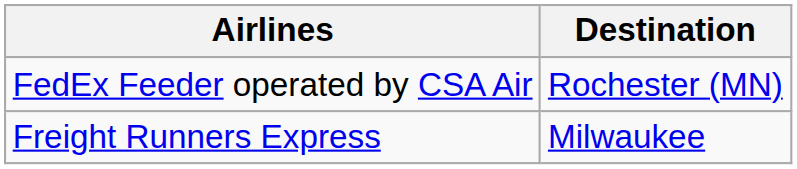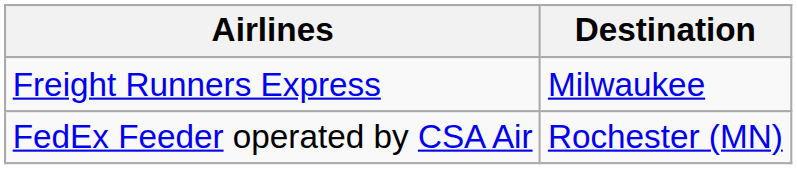rows swapped: FedEx Feeder operated by CSA Air <-> Freight Runners Express
